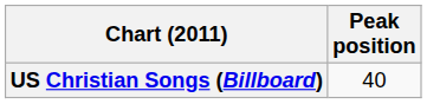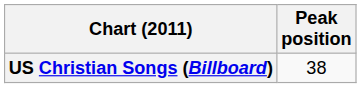US Christian Songs (Billboard) | Peak position: 40 -> 38
